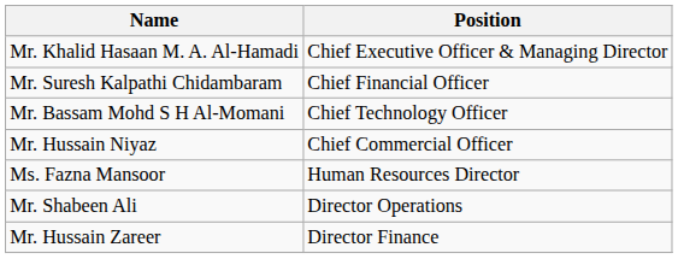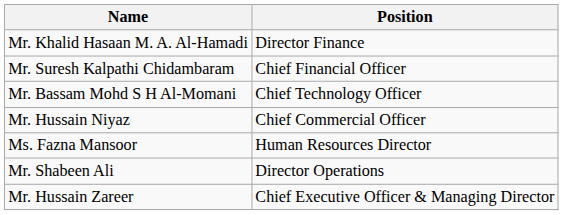Mr. Khalid Hasaan M. A. Al-Hamadi | Position: Chief Executive Officer & Managing Director -> Director Finance
Mr. Hussain Zareer | Position: Director Finance -> Chief Executive Officer & Managing Director
